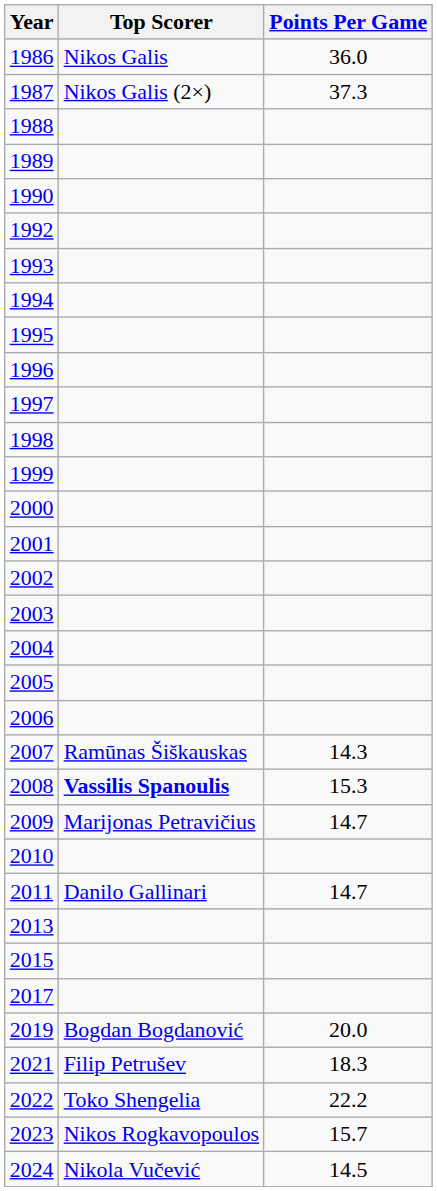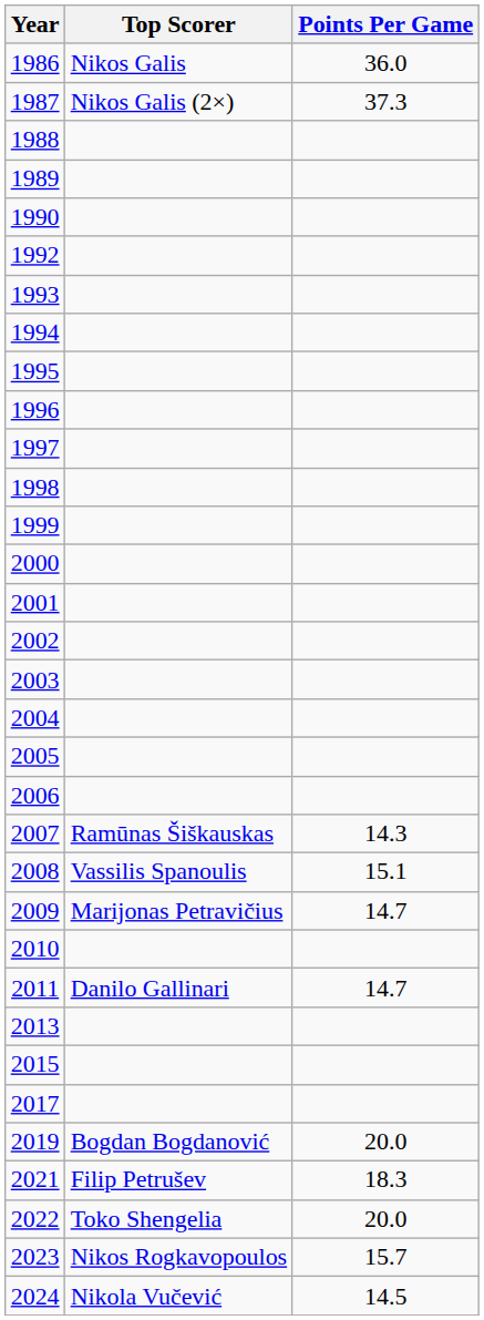2008 | Top Scorer: bold -> normal
2008 | Points Per Game: 15.3 -> 15.1
2022 | Points Per Game: 22.2 -> 20.0
